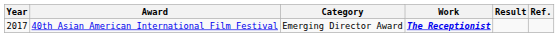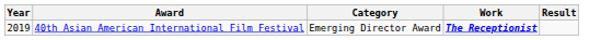- column: Ref.
40th Asian American International Film Festival | Year: 2017 -> 2019
